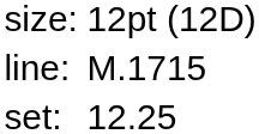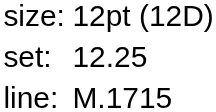rows swapped: set: <-> line:
